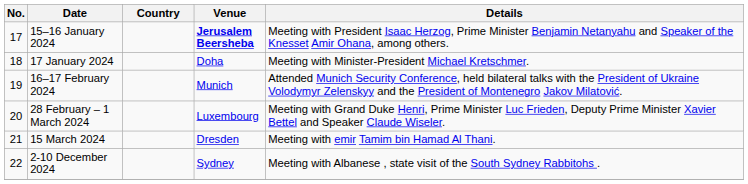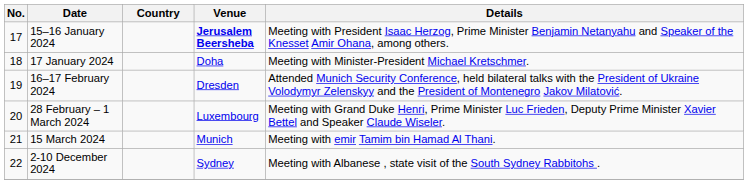16–17 February 2024 | Venue: Munich -> Dresden
15 March 2024 | Venue: Dresden -> Munich
